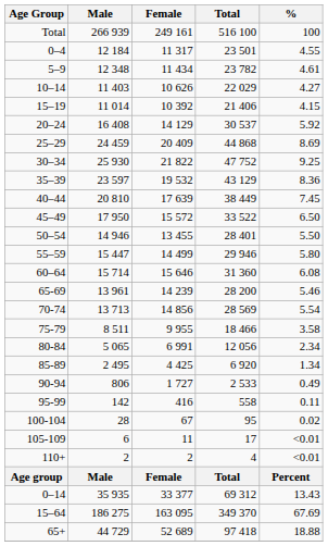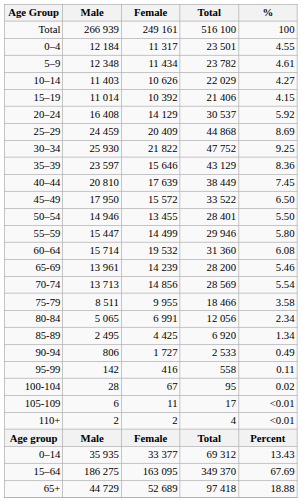35–39 | Female: 19 532 -> 15 646
60–64 | Female: 15 646 -> 19 532
